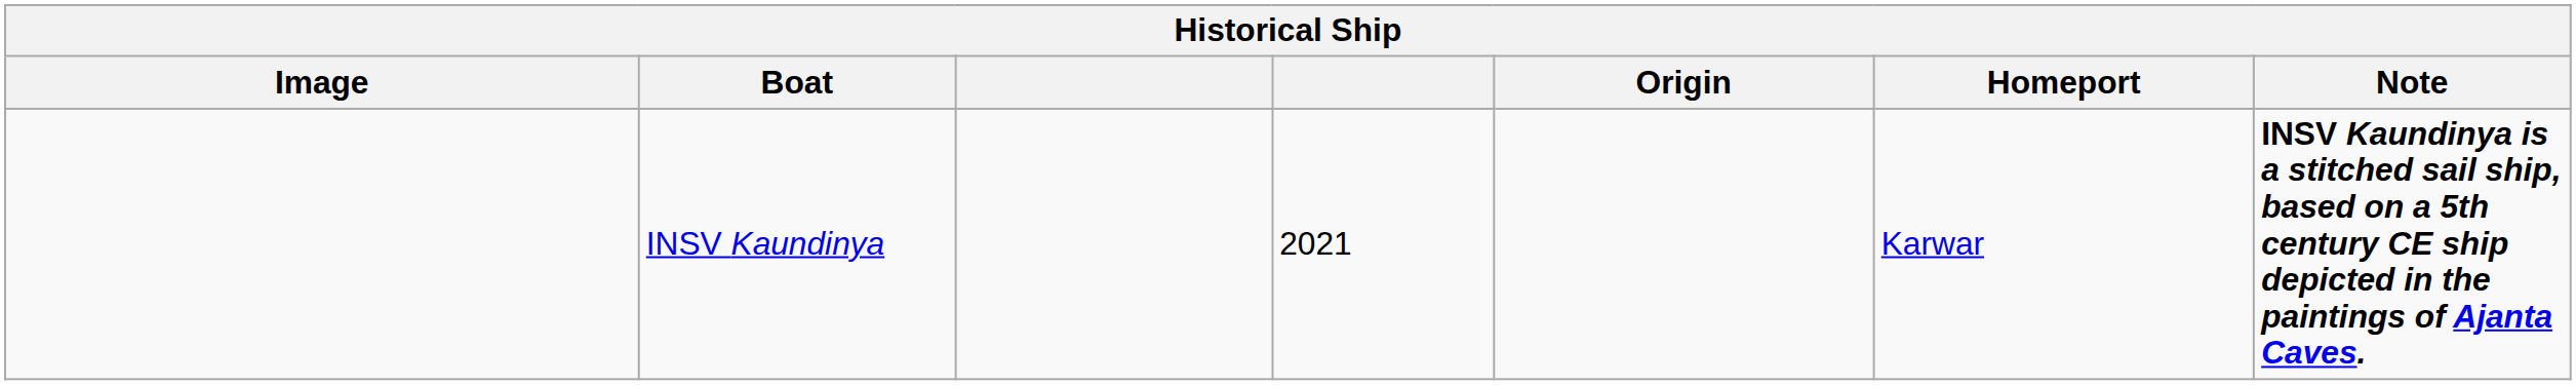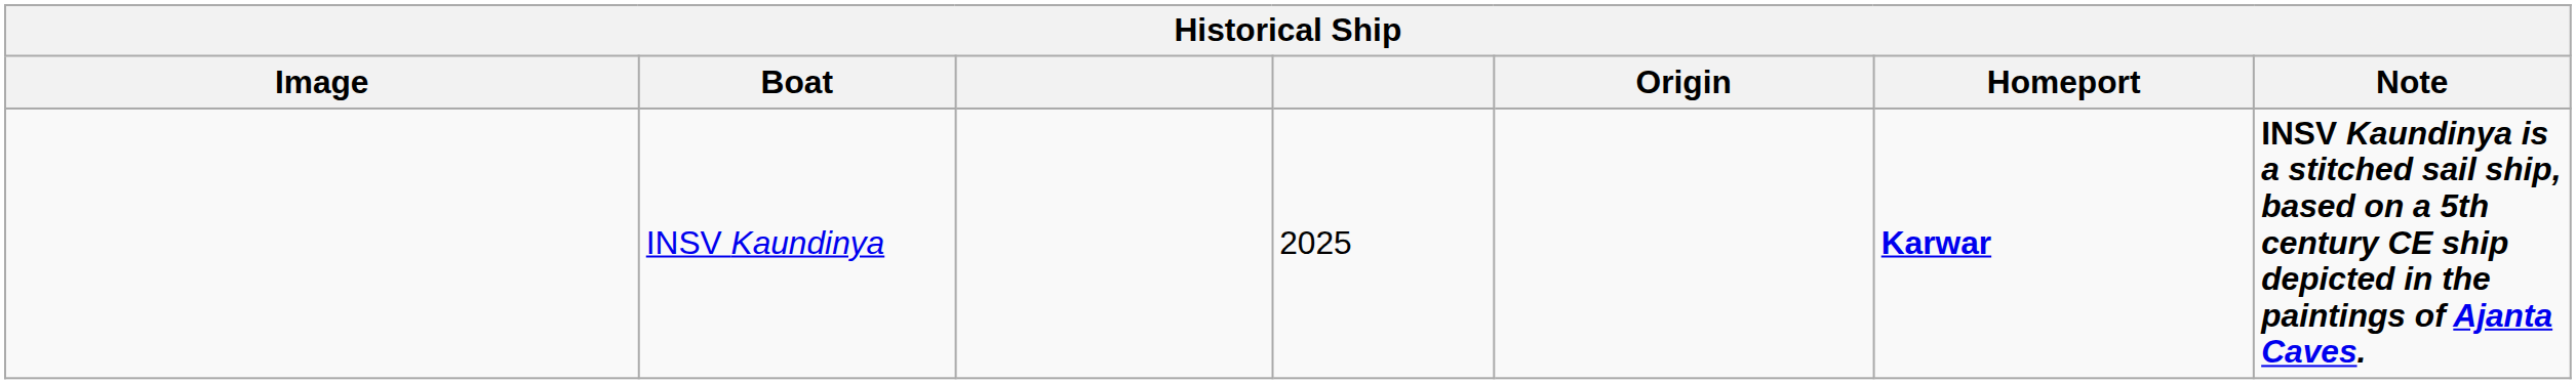INSV Kaundinya | column 4: 2021 -> 2025
INSV Kaundinya | Homeport: normal -> bold
